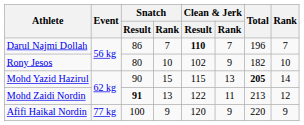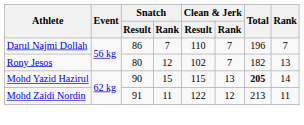Darul Najmi Dollah | Clean & Jerk / Result: bold -> normal
Rony Jesos | Snatch / Rank: 10 -> 12
Rony Jesos | Clean & Jerk / Rank: 9 -> 7
Rony Jesos | Rank: 10 -> 13
Mohd Zaidi Nordin | Snatch / Result: bold -> normal
Mohd Zaidi Nordin | Snatch / Rank: 13 -> 11
Mohd Zaidi Nordin | Clean & Jerk / Rank: 11 -> 12
Mohd Zaidi Nordin | Rank: 12 -> 11
- row: Afifi Haikal Nordin | 77 kg | 100 | 9 | 120 | 9 | 220 | 9
